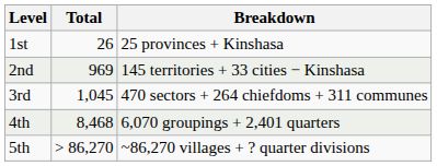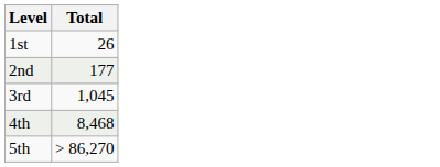- column: Breakdown | 25 provinces + Kinshasa | 145 territories + 33 cities − Kinshasa | 470 sectors + 264 chiefdoms + 311 communes | 6,070 groupings + 2,401 quarters | ~86,270 villages + ? quarter divisions
2nd | Total: 969 -> 177
